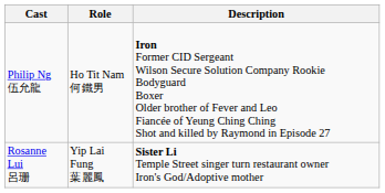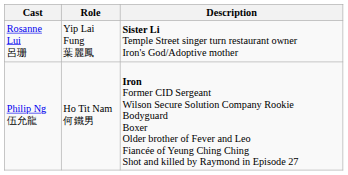rows swapped: Rosanne Lui 呂珊 <-> Philip Ng 伍允龍
